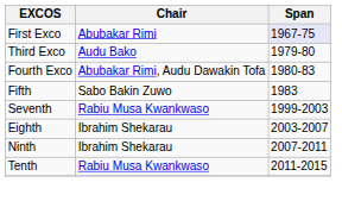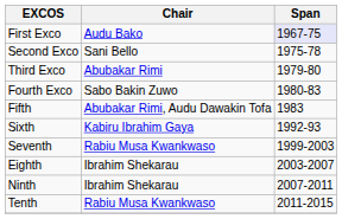First Exco | Chair: Abubakar Rimi -> Audu Bako
+ row: Second Exco | Sani Bello | 1975-78
Third Exco | Chair: Audu Bako -> Abubakar Rimi
Fourth Exco | Chair: Abubakar Rimi, Audu Dawakin Tofa -> Sabo Bakin Zuwo
Fifth | Chair: Sabo Bakin Zuwo -> Abubakar Rimi, Audu Dawakin Tofa
+ row: Sixth | Kabiru Ibrahim Gaya | 1992-93
